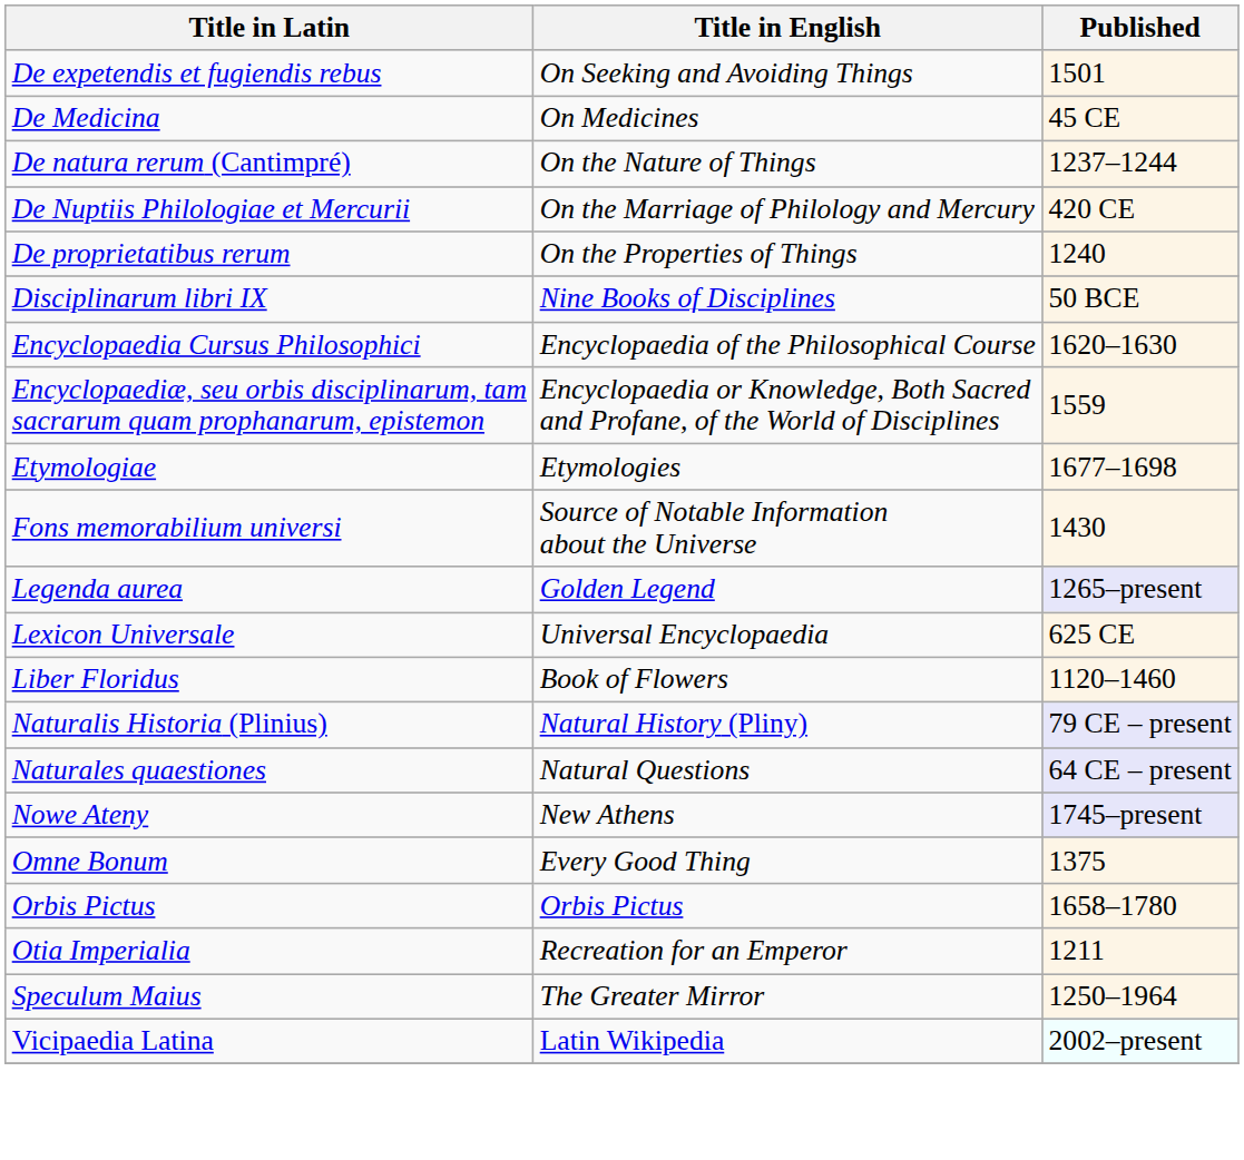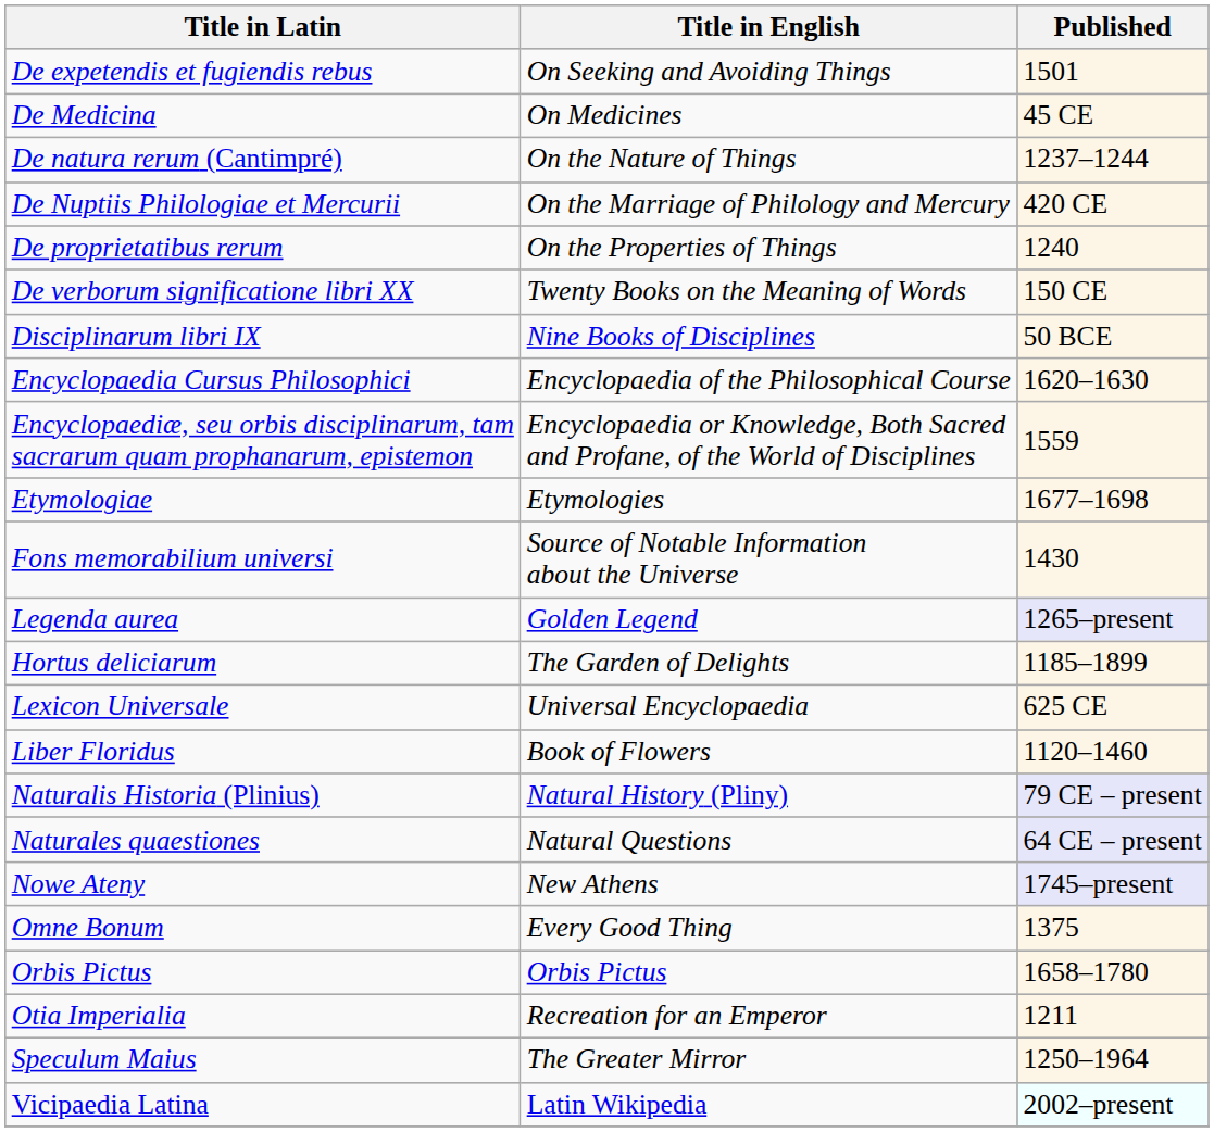+ row: De verborum significatione libri XX | Twenty Books on the Meaning of Words | 150 CE
+ row: Hortus deliciarum | The Garden of Delights | 1185–1899
